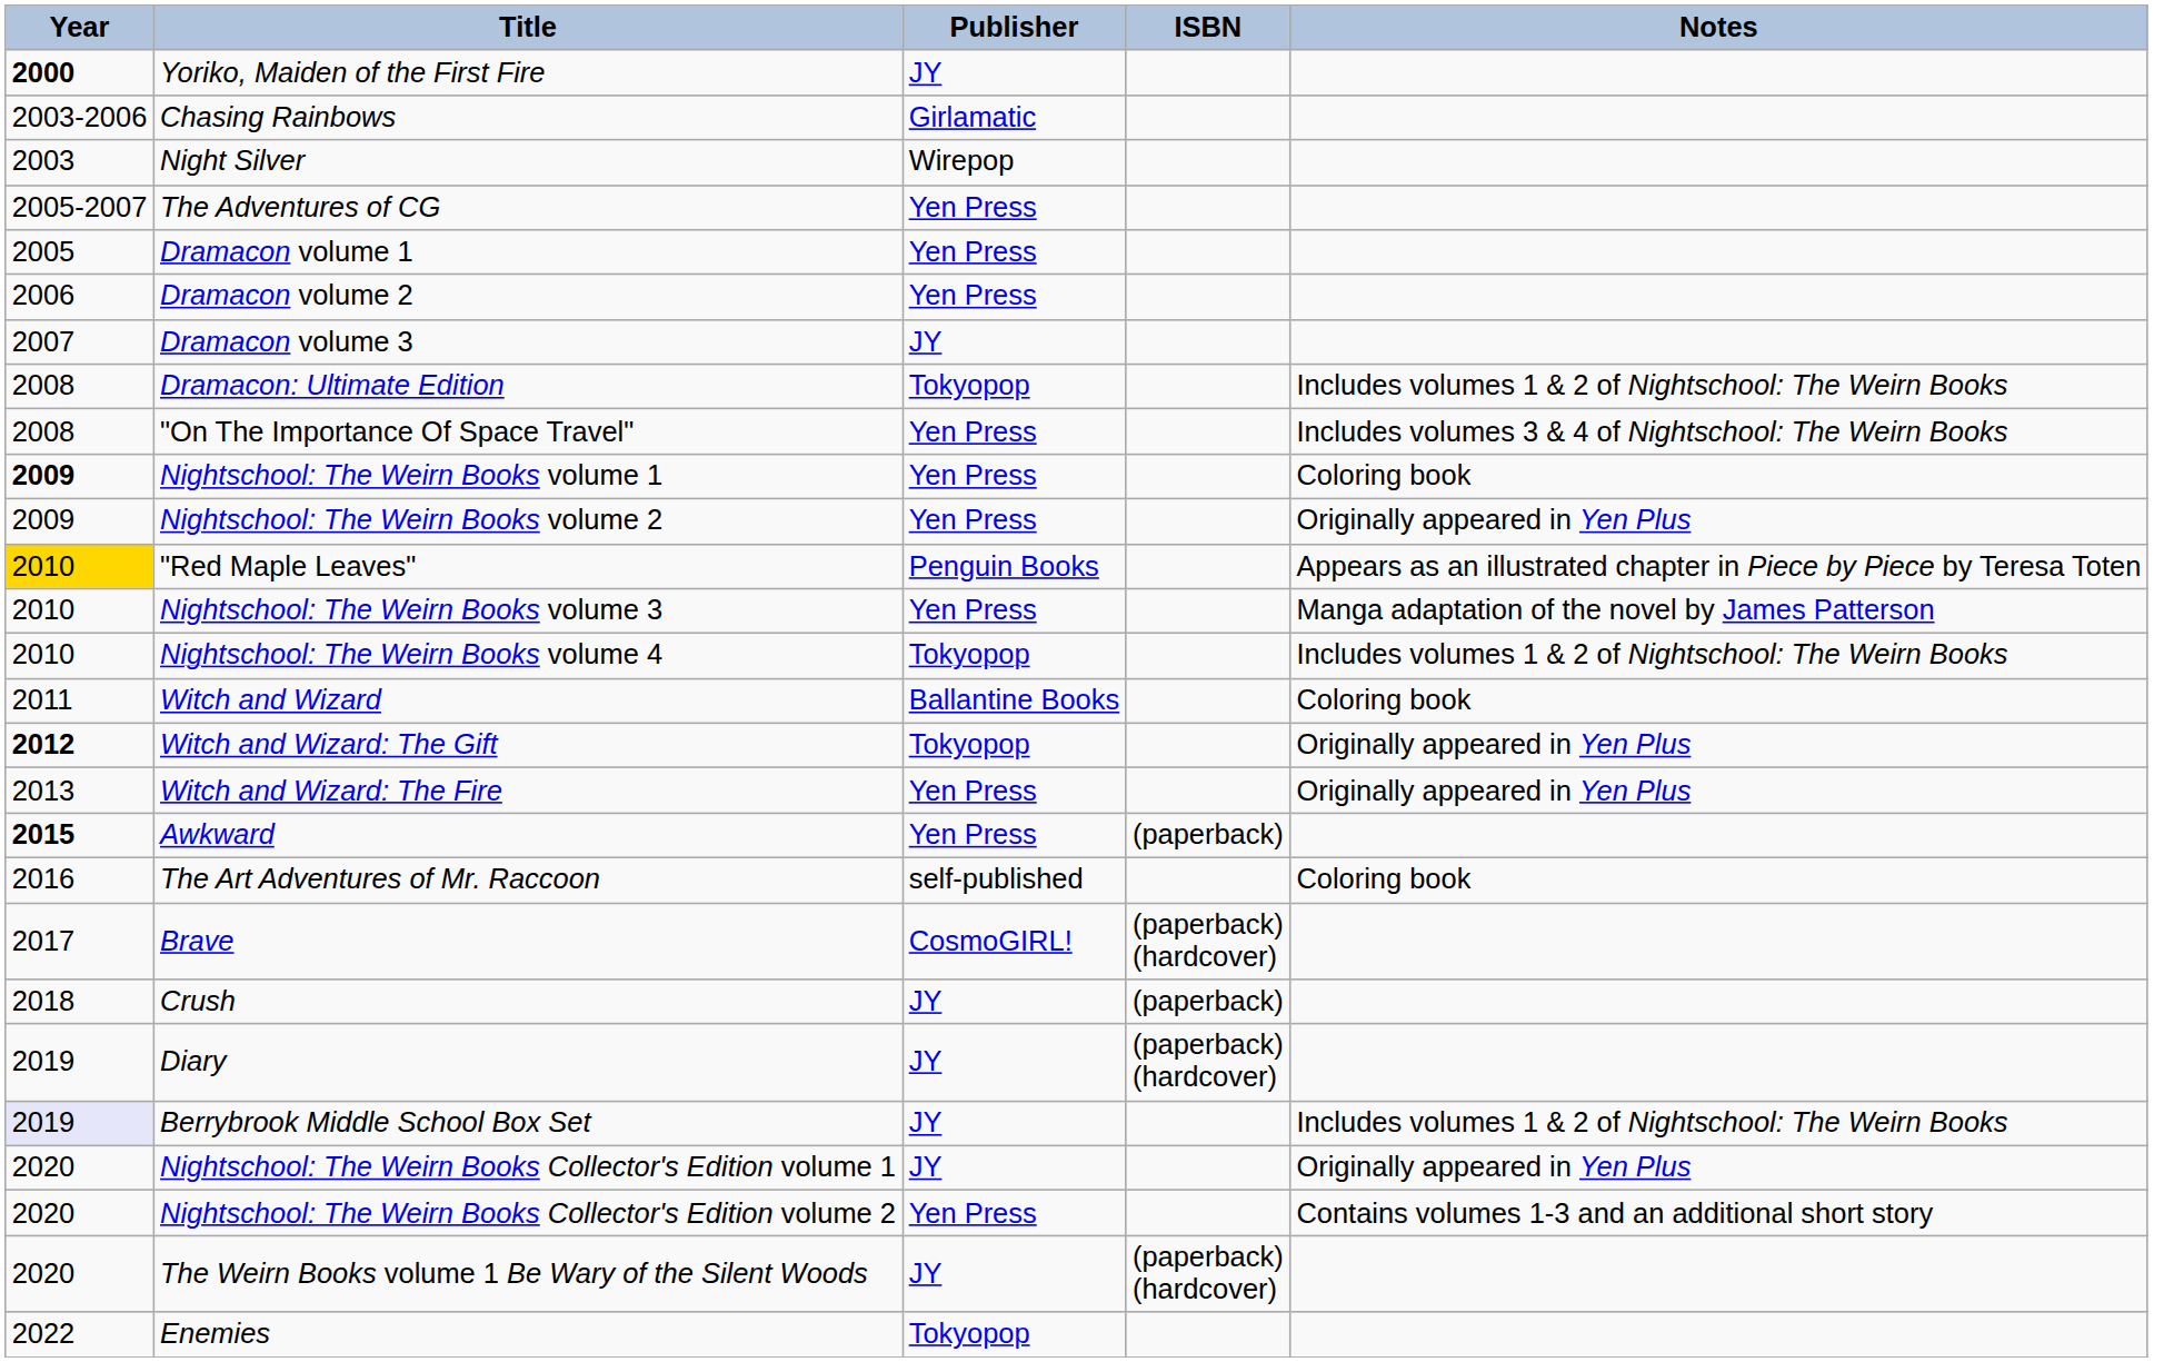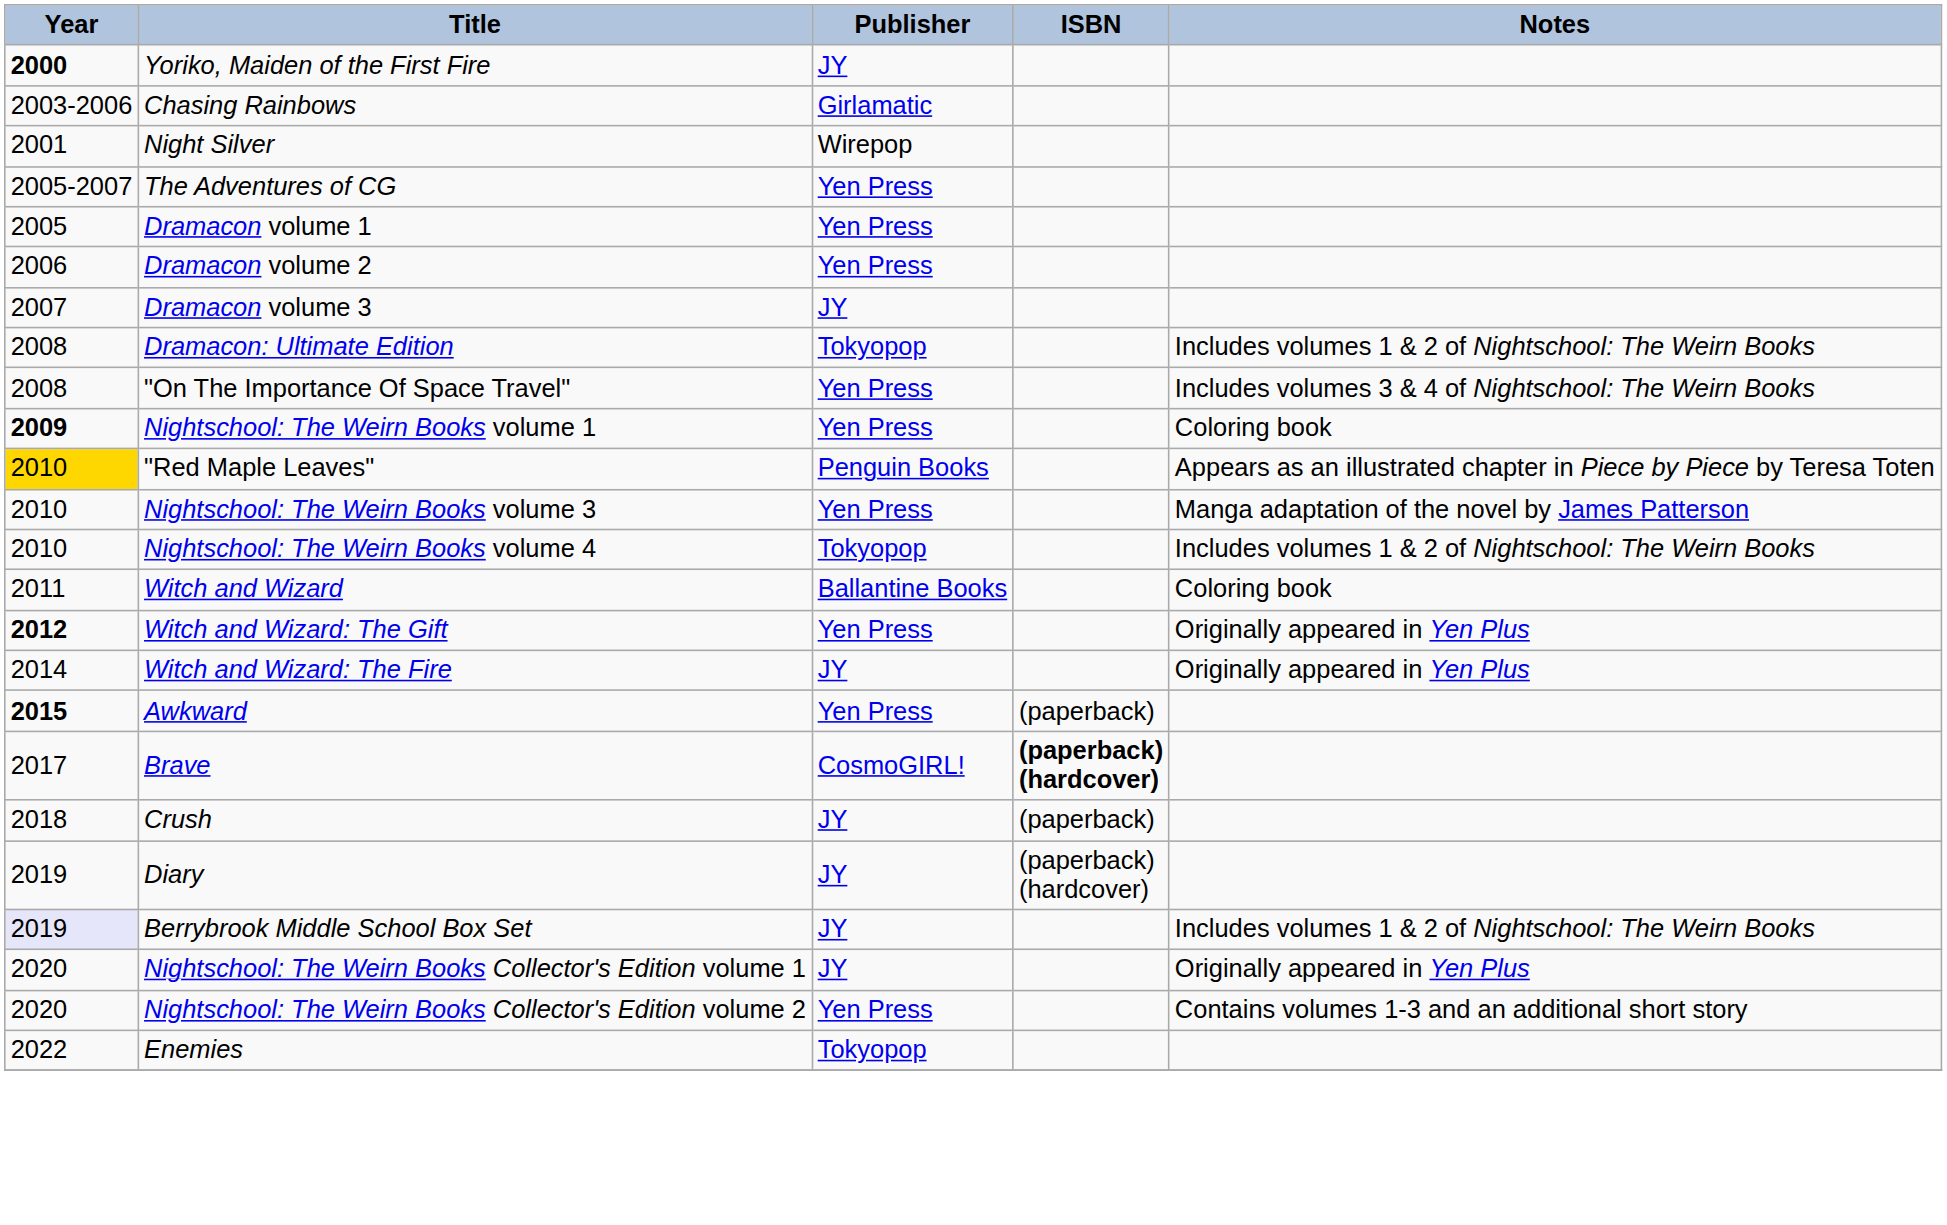Night Silver | Year: 2003 -> 2001
- row: 2009 | Nightschool: The Weirn Books volume 2 | Yen Press | Originally appeared in Yen Plus
Witch and Wizard: The Gift | Publisher: Tokyopop -> Yen Press
Witch and Wizard: The Fire | Year: 2013 -> 2014
Witch and Wizard: The Fire | Publisher: Yen Press -> JY
- row: 2016 | The Art Adventures of Mr. Raccoon | self-published | Coloring book
Brave | ISBN: normal -> bold
- row: 2020 | The Weirn Books volume 1 Be Wary of the Silent Woods | JY | (paperback) (hardcover)
